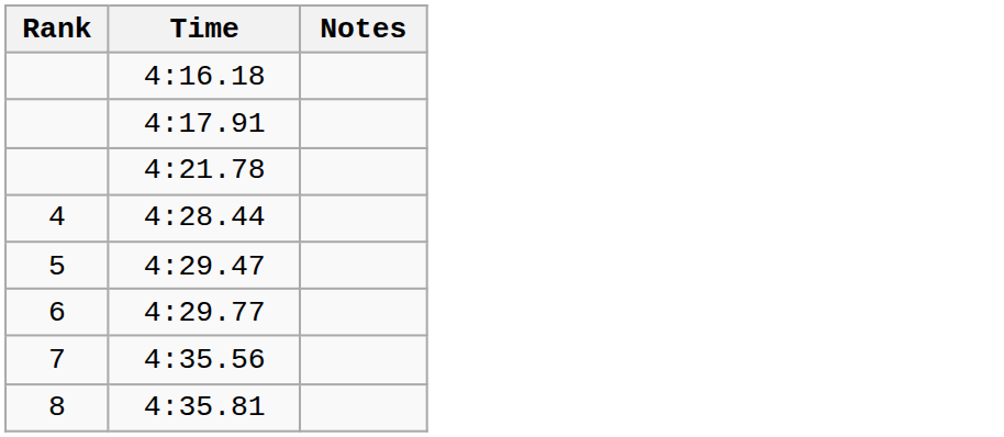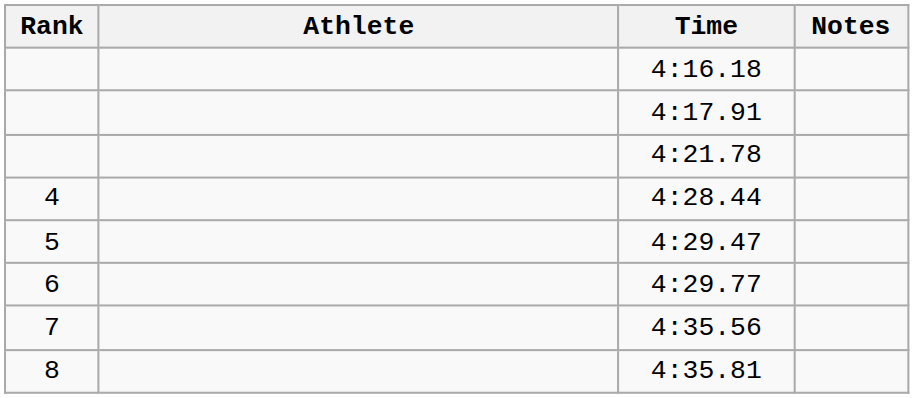+ column: Athlete
